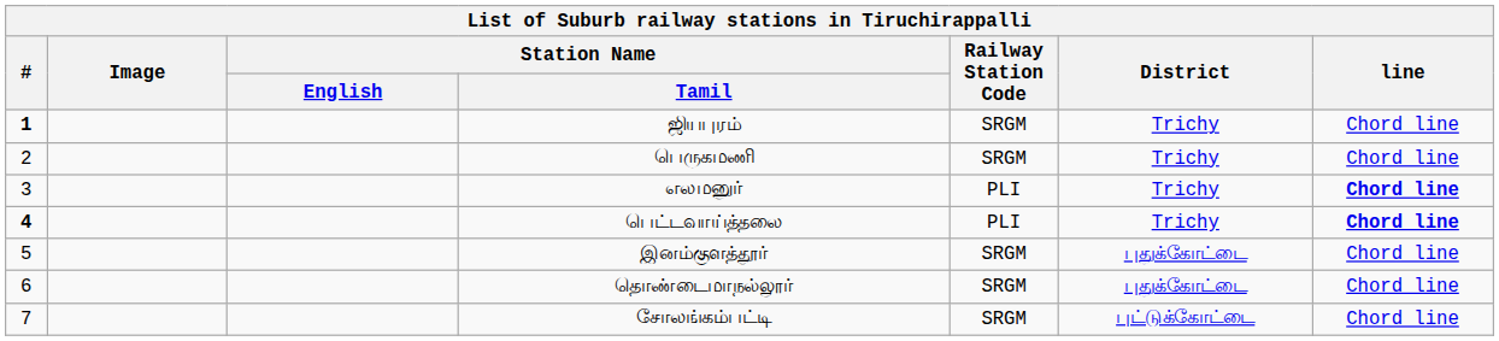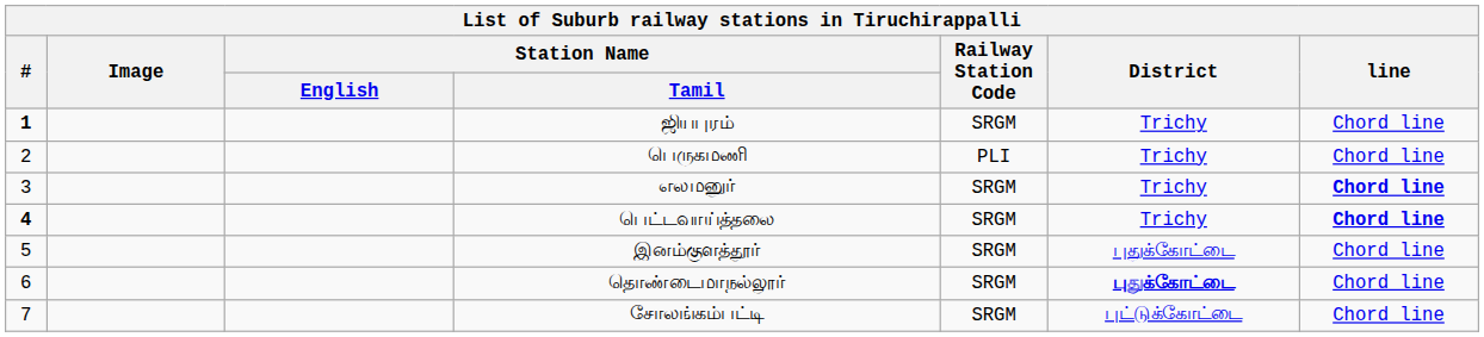பெருகமணி | Railway Station Code: SRGM -> PLI
எலமனுர் | Railway Station Code: PLI -> SRGM
பெட்டவாய்த்தலை | Railway Station Code: PLI -> SRGM
தொண்டைமாநல்லூர் | District: normal -> bold
